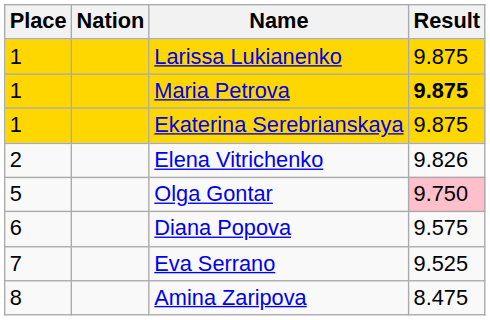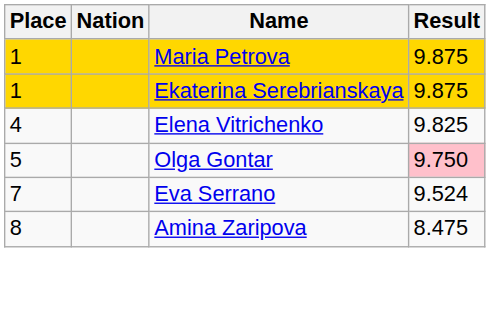- row: 1 | Larissa Lukianenko | 9.875
Maria Petrova | Result: bold -> normal
Elena Vitrichenko | Place: 2 -> 4
Elena Vitrichenko | Result: 9.826 -> 9.825
- row: 6 | Diana Popova | 9.575
Eva Serrano | Result: 9.525 -> 9.524
